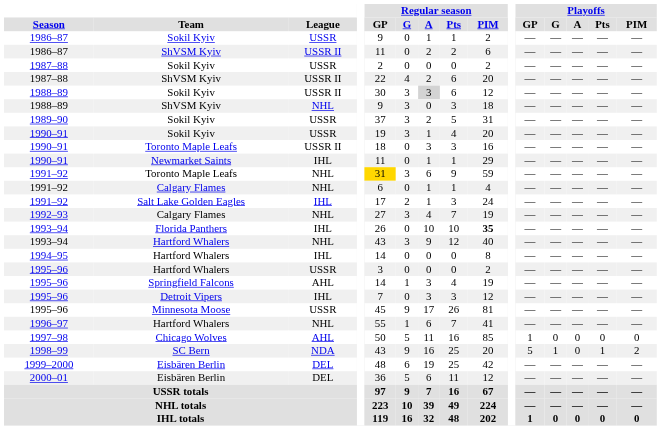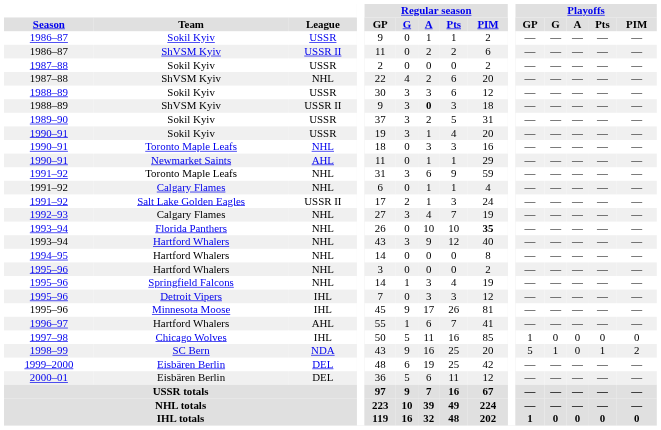1987–88 / ShVSM Kyiv | League: USSR II -> NHL
1988–89 / Sokil Kyiv | League: USSR II -> USSR
1988–89 / Sokil Kyiv | Regular season / A: lightgrey background -> no background
1988–89 / ShVSM Kyiv | League: NHL -> USSR II
1988–89 / ShVSM Kyiv | Regular season / A: normal -> bold
1990–91 / Toronto Maple Leafs | League: USSR II -> NHL
1990–91 / Newmarket Saints | League: IHL -> AHL
1991–92 / Toronto Maple Leafs | Regular season / GP: gold background -> no background
1991–92 / Salt Lake Golden Eagles | League: IHL -> USSR II
1993–94 / Florida Panthers | League: IHL -> NHL
1994–95 | League: IHL -> NHL
1995–96 / Hartford Whalers | League: USSR -> NHL
1995–96 / Springfield Falcons | League: AHL -> NHL
1995–96 / Minnesota Moose | League: USSR -> IHL
1996–97 | League: NHL -> AHL
1997–98 | League: AHL -> IHL
